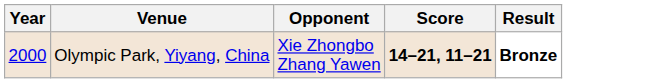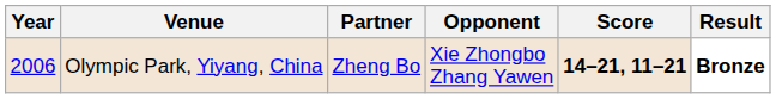+ column: Partner | Zheng Bo
Olympic Park, Yiyang, China | Year: 2000 -> 2006
